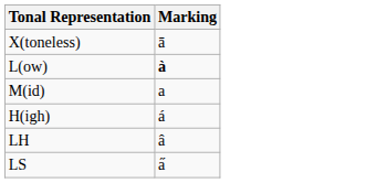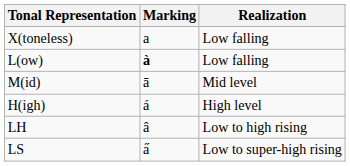+ column: Realization | Low falling | Low falling | Mid level | High level | Low to high rising | Low to super-high rising
X(toneless) | Marking: ā -> a
M(id) | Marking: a -> ā
